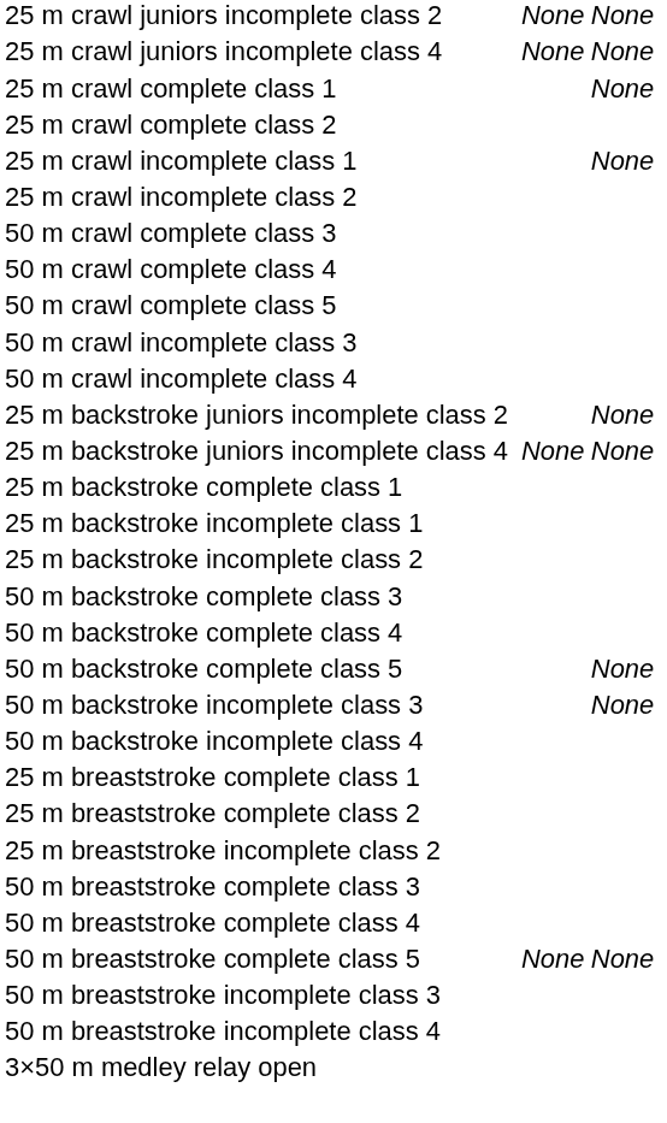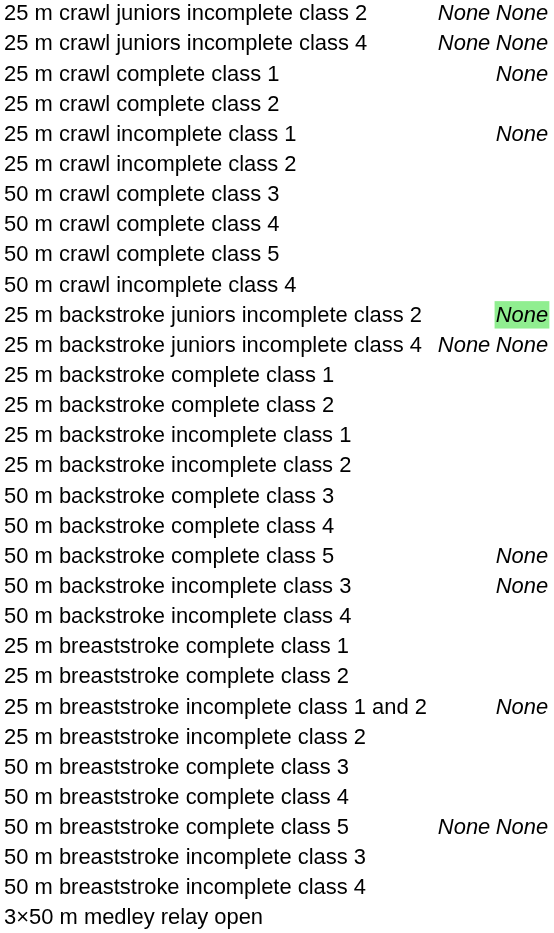- row: 50 m crawl incomplete class 3
25 m backstroke juniors incomplete class 2 | column 4: no background -> lightgreen background
+ row: 25 m backstroke complete class 2
+ row: 25 m breaststroke incomplete class 1 and 2 | None
